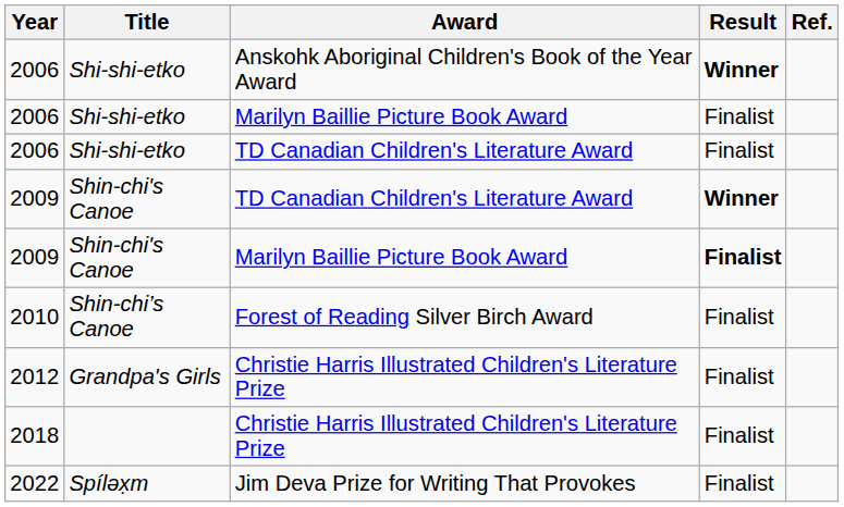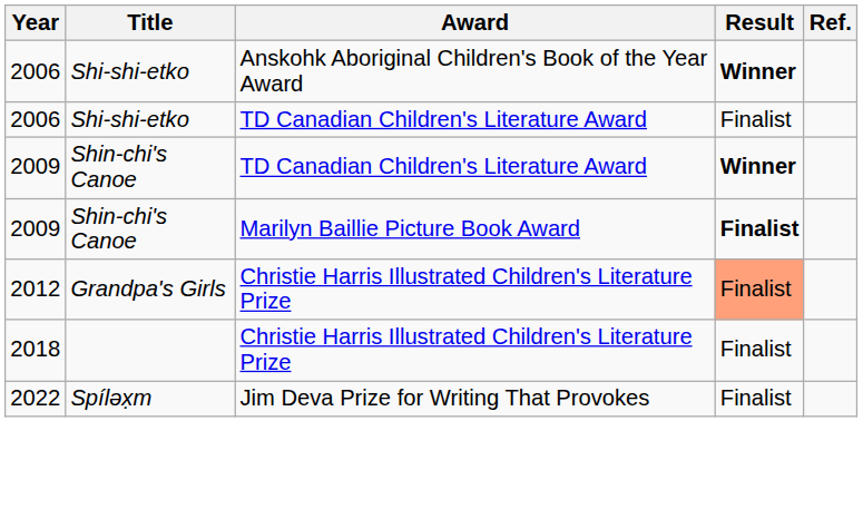- row: 2006 | Shi-shi-etko | Marilyn Baillie Picture Book Award | Finalist
- row: 2010 | Shin-chi’s Canoe | Forest of Reading Silver Birch Award | Finalist
2012 | Result: no background -> lightsalmon background
